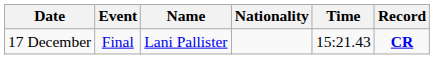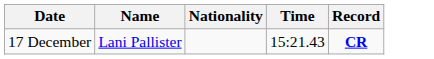- column: Event | Final
